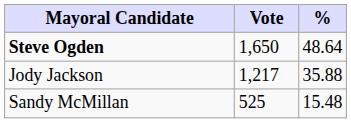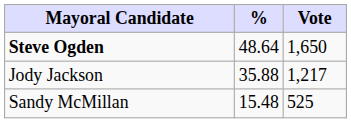columns swapped: Vote <-> %
